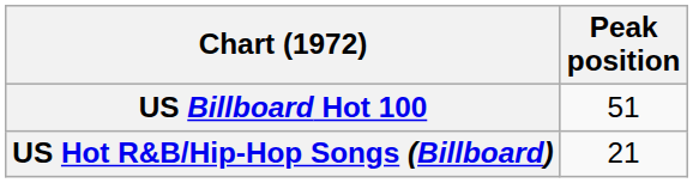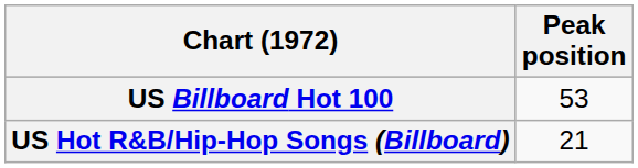US Billboard Hot 100 | Peak position: 51 -> 53
